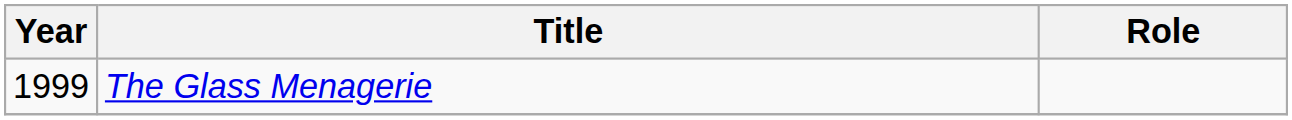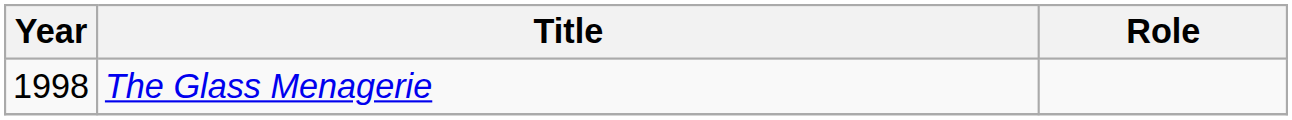The Glass Menagerie | Year: 1999 -> 1998
